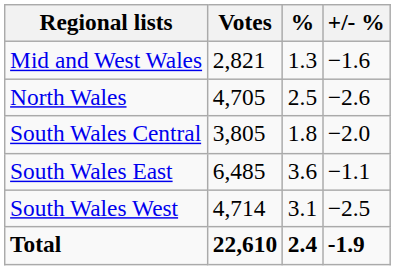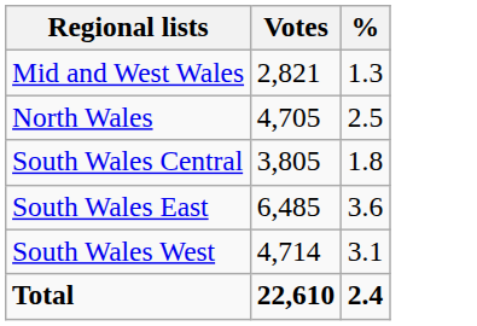- column: +/- % | −1.6 | −2.6 | −2.0 | −1.1 | −2.5 | -1.9
